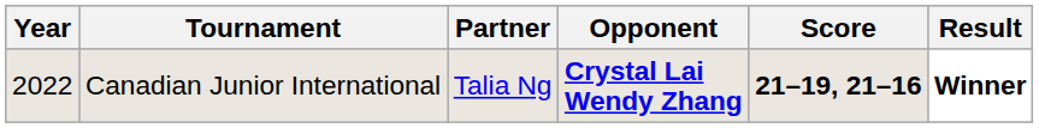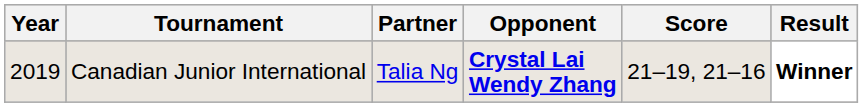Canadian Junior International | Year: 2022 -> 2019
Canadian Junior International | Score: bold -> normal
